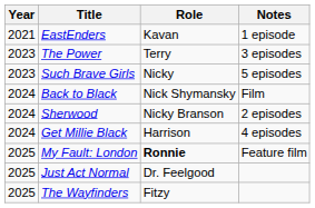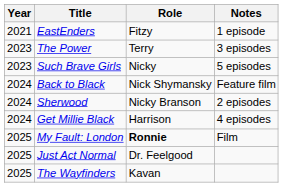EastEnders | Role: Kavan -> Fitzy
Back to Black | Notes: Film -> Feature film
My Fault: London | Notes: Feature film -> Film
The Wayfinders | Role: Fitzy -> Kavan
